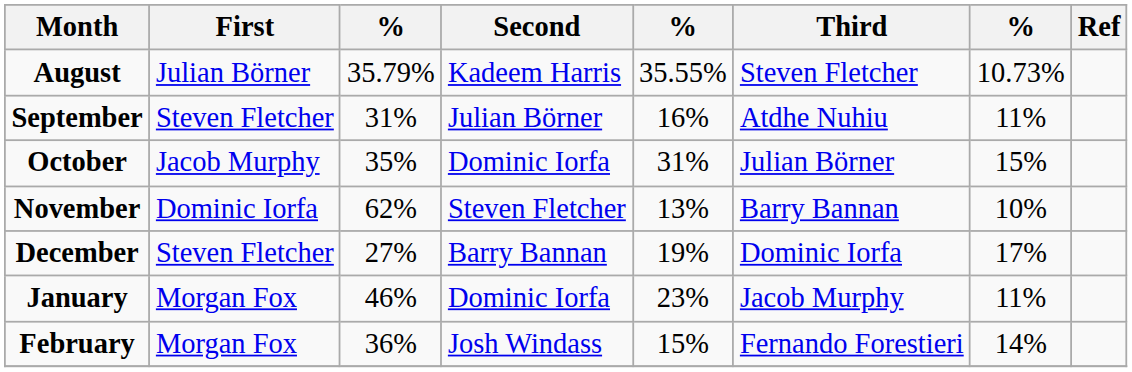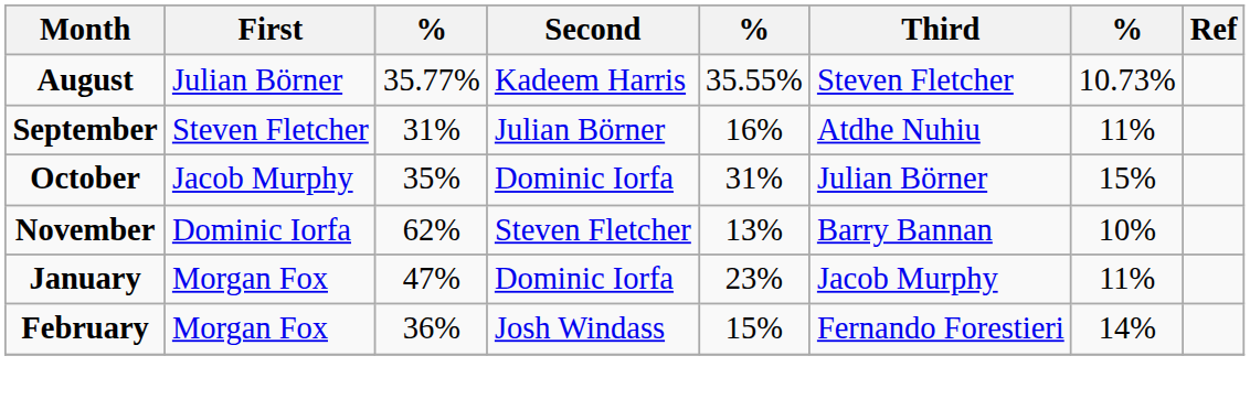August | column 3: 35.79% -> 35.77%
- row: December | Steven Fletcher | 27% | Barry Bannan | 19% | Dominic Iorfa | 17%
January | column 3: 46% -> 47%
